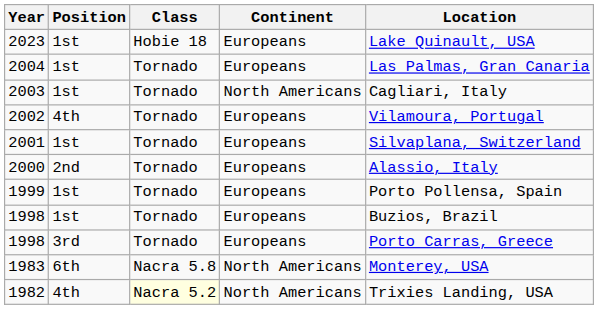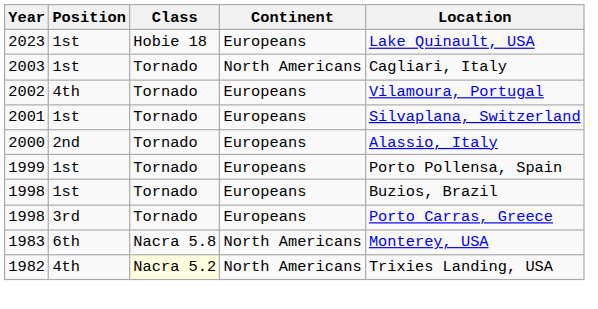- row: 2004 | 1st | Tornado | Europeans | Las Palmas, Gran Canaria
